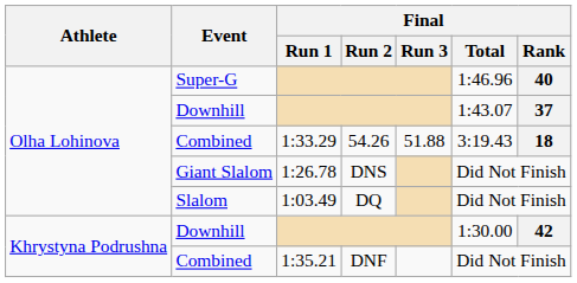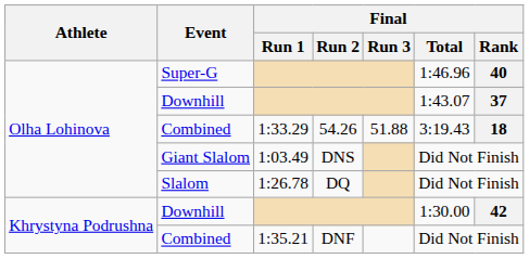Giant Slalom | Final / Run 1: 1:26.78 -> 1:03.49
Slalom | Final / Run 1: 1:03.49 -> 1:26.78
